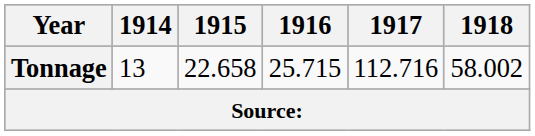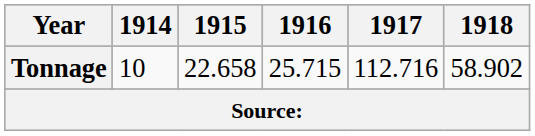Tonnage | 1914: 13 -> 10
Tonnage | 1918: 58.002 -> 58.902
